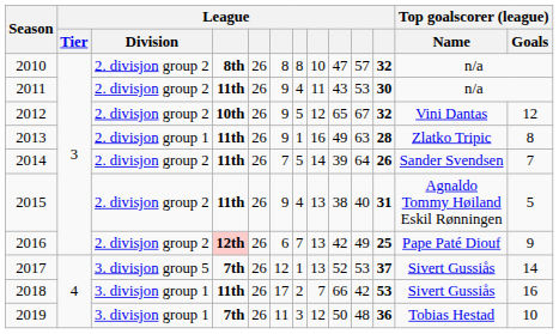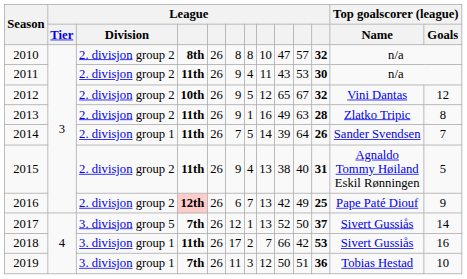2013 | League / Division: 2. divisjon group 1 -> 2. divisjon group 2
2014 | League / Division: 2. divisjon group 2 -> 2. divisjon group 1
2017 | column 10: 53 -> 50
2019 | column 10: 48 -> 51
